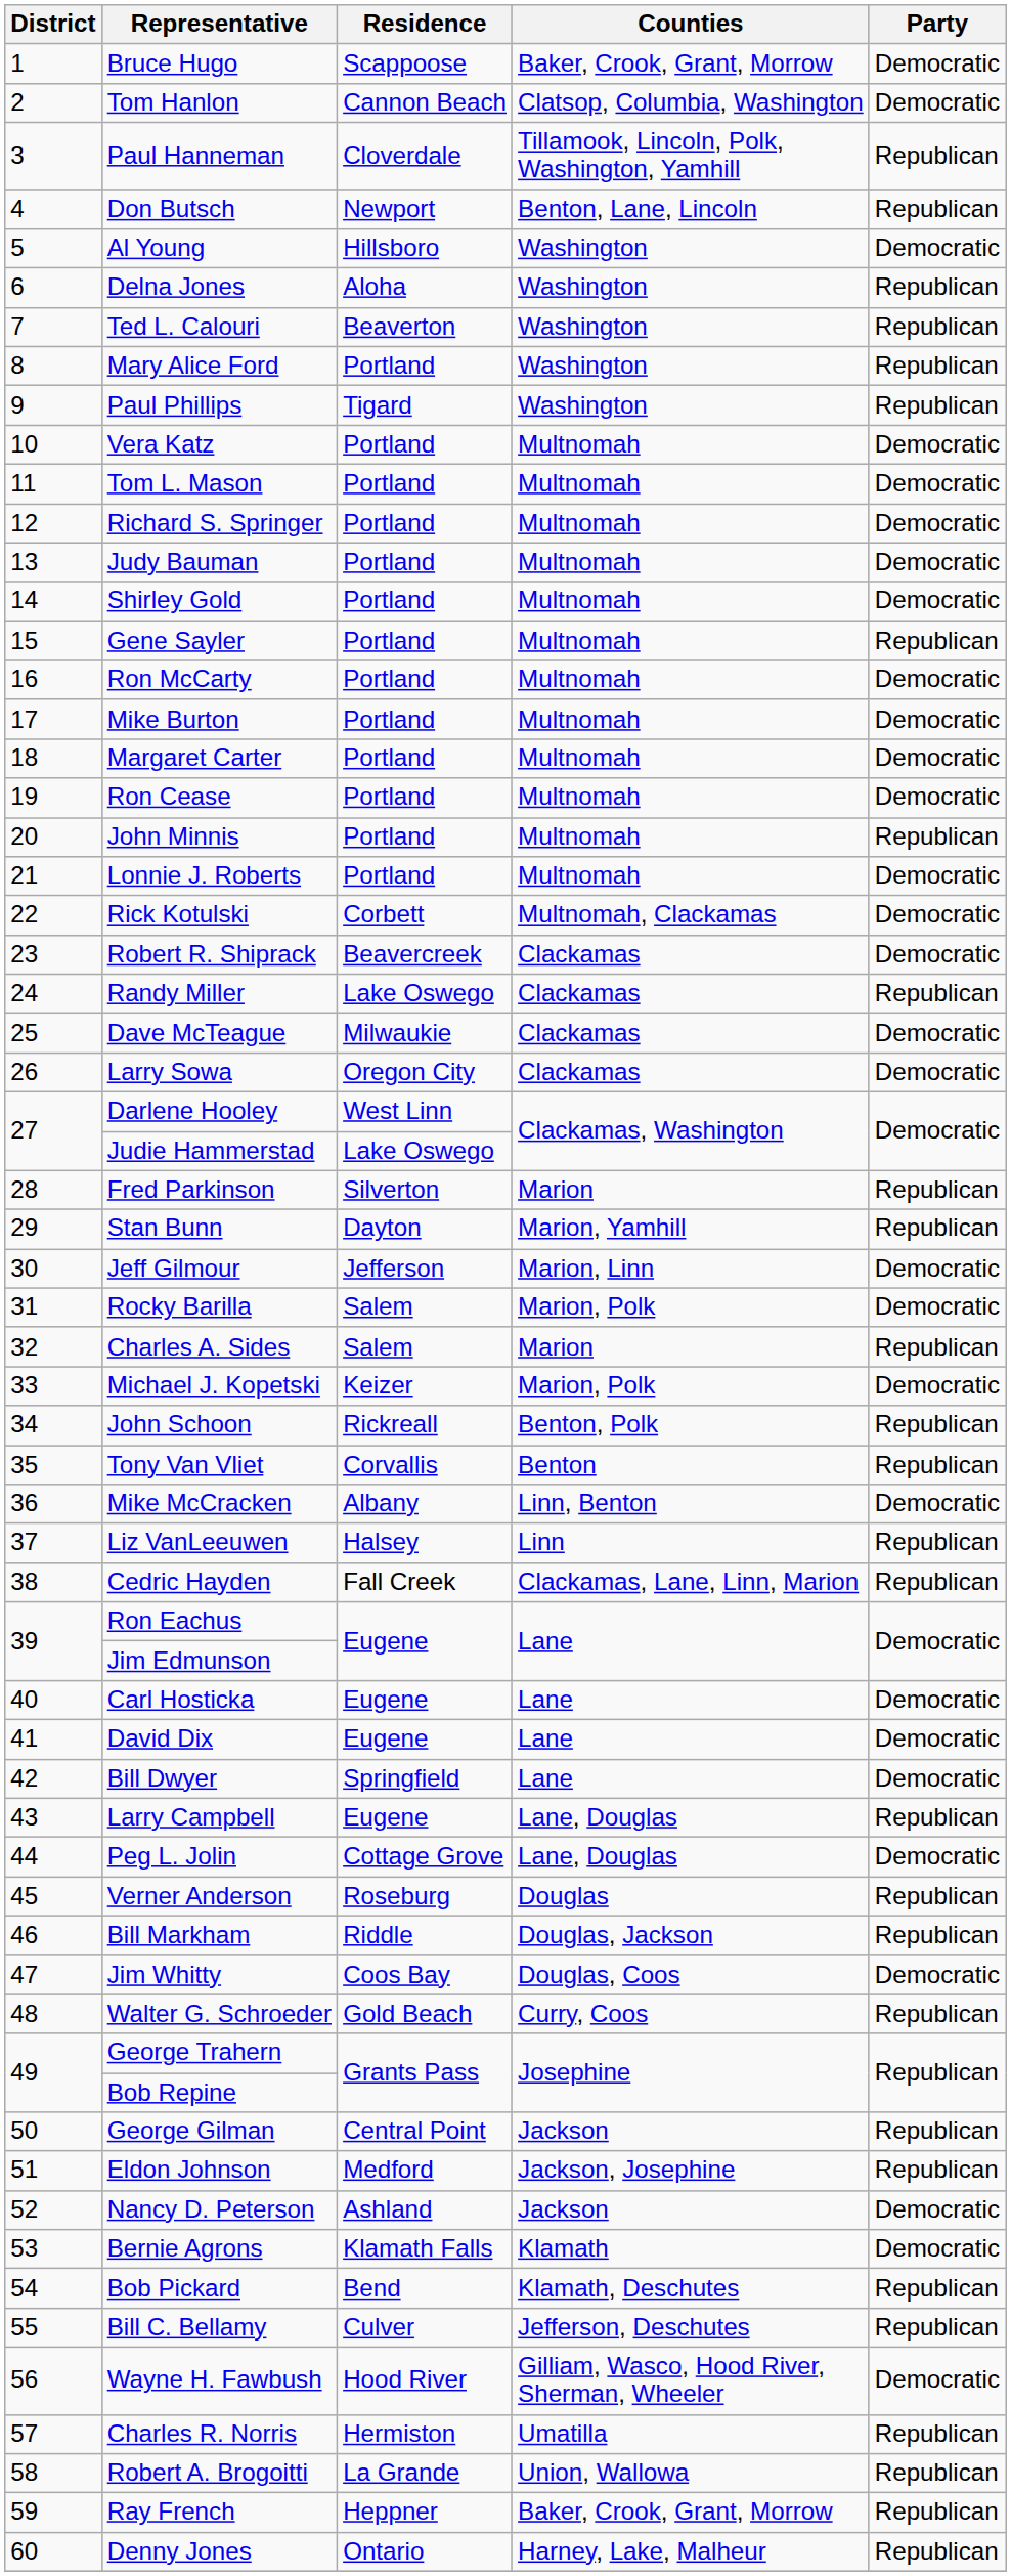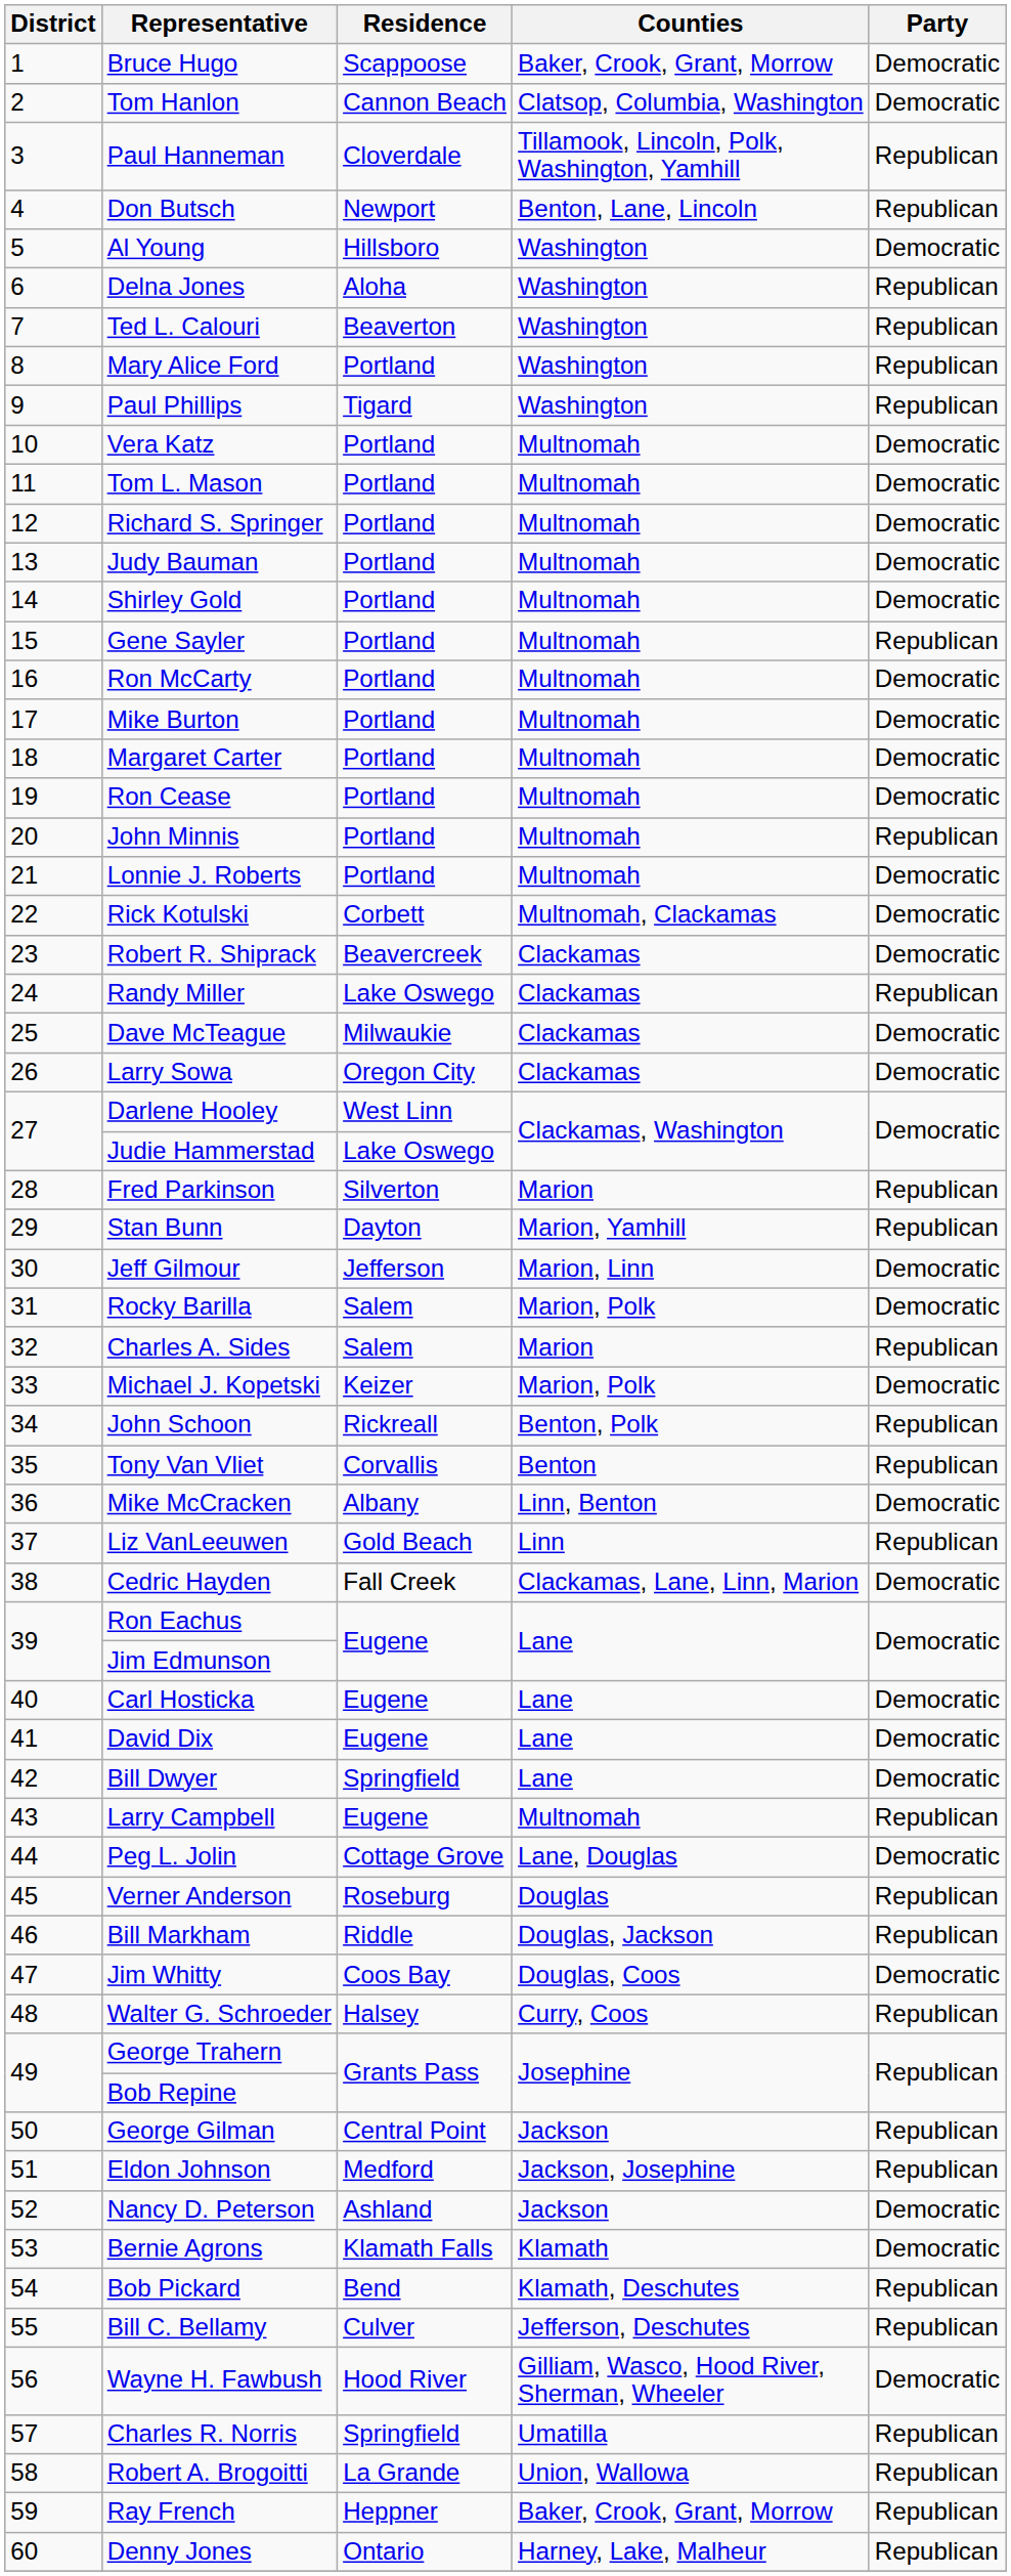Liz VanLeeuwen | Residence: Halsey -> Gold Beach
Cedric Hayden | Party: Republican -> Democratic
Larry Campbell | Counties: Lane, Douglas -> Multnomah
Walter G. Schroeder | Residence: Gold Beach -> Halsey
Charles R. Norris | Residence: Hermiston -> Springfield
